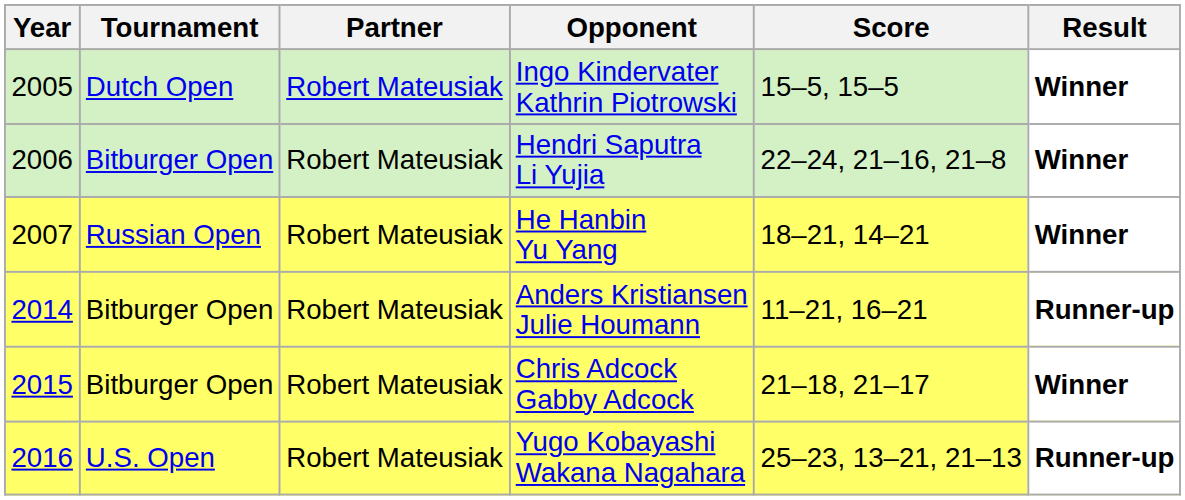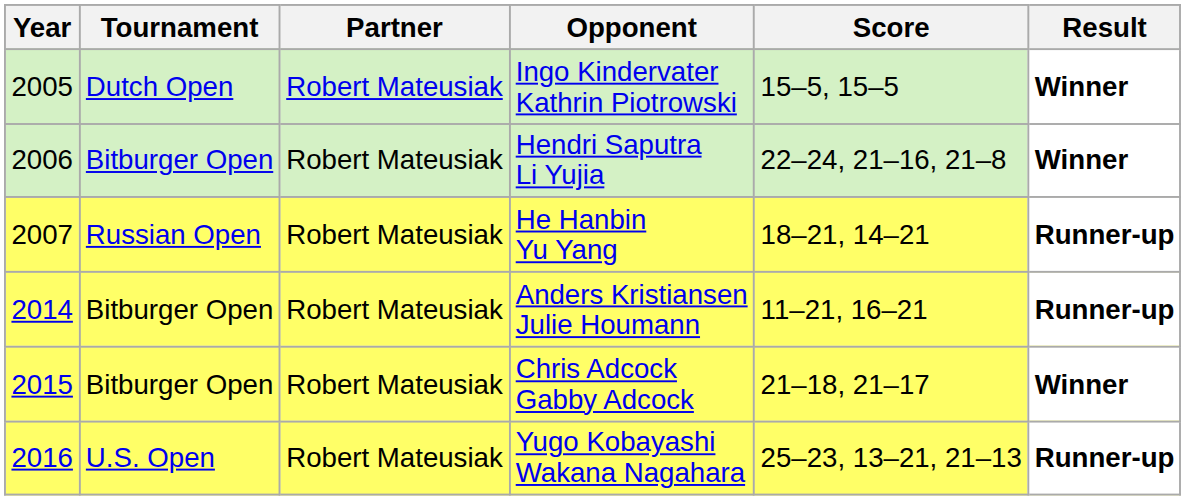He Hanbin Yu Yang | Result: Winner -> Runner-up
